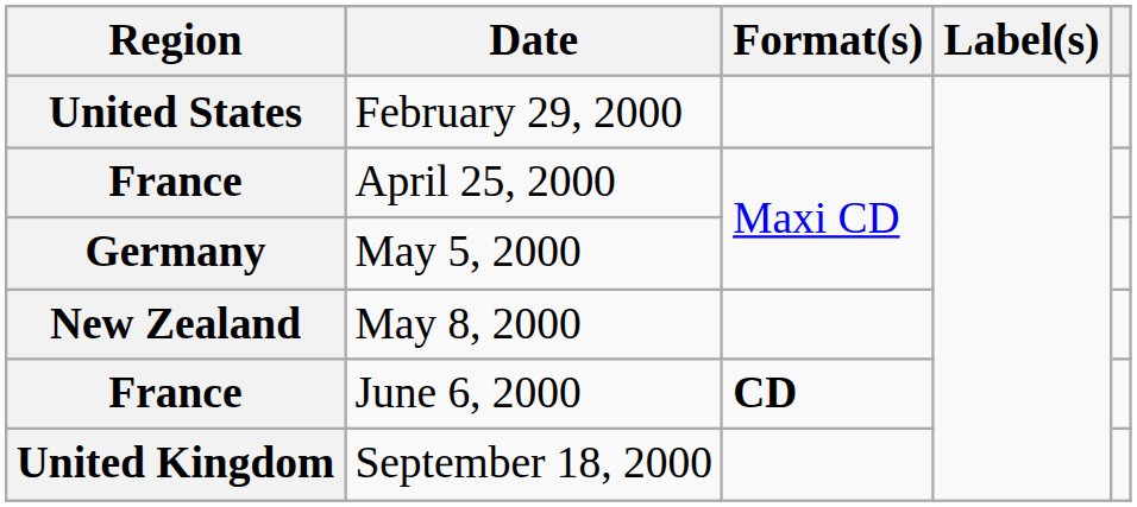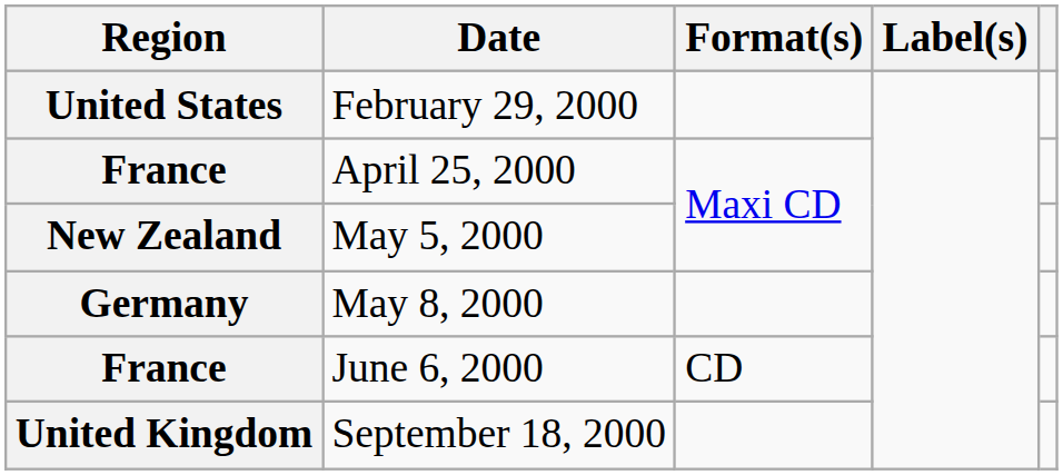May 5, 2000 | Region: Germany -> New Zealand
May 8, 2000 | Region: New Zealand -> Germany
June 6, 2000 | Format(s): bold -> normal
